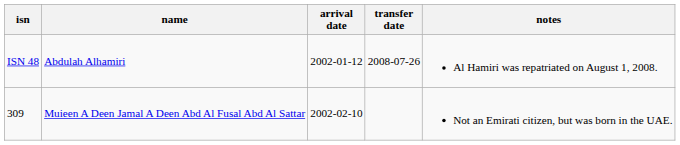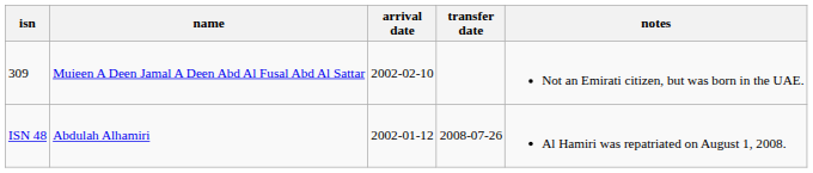rows swapped: ISN 48 <-> 309
